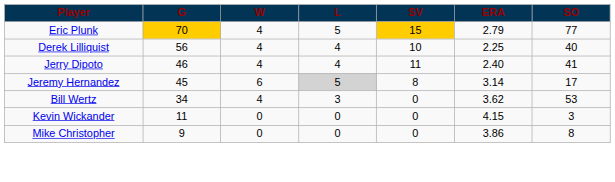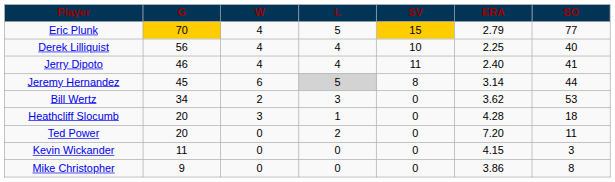Jeremy Hernandez | SO: 17 -> 44
Bill Wertz | W: 4 -> 2
+ row: Heathcliff Slocumb | 20 | 3 | 1 | 0 | 4.28 | 18
+ row: Ted Power | 20 | 0 | 2 | 0 | 7.20 | 11
